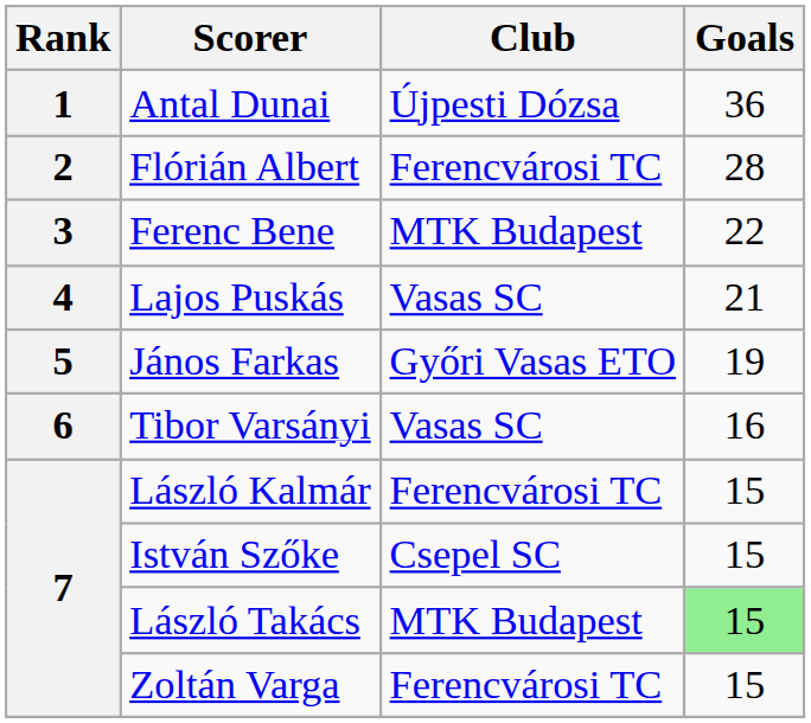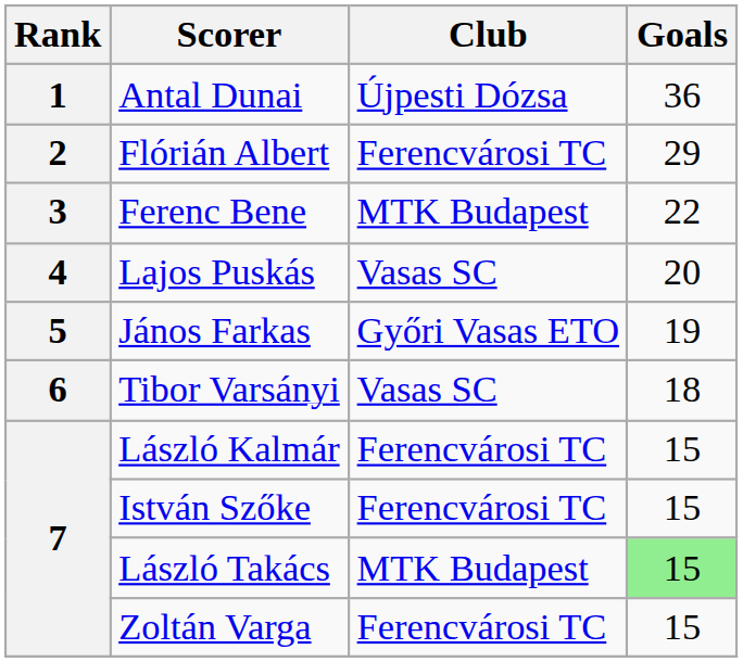Flórián Albert | Goals: 28 -> 29
Lajos Puskás | Goals: 21 -> 20
Tibor Varsányi | Goals: 16 -> 18
István Szőke | Club: Csepel SC -> Ferencvárosi TC
